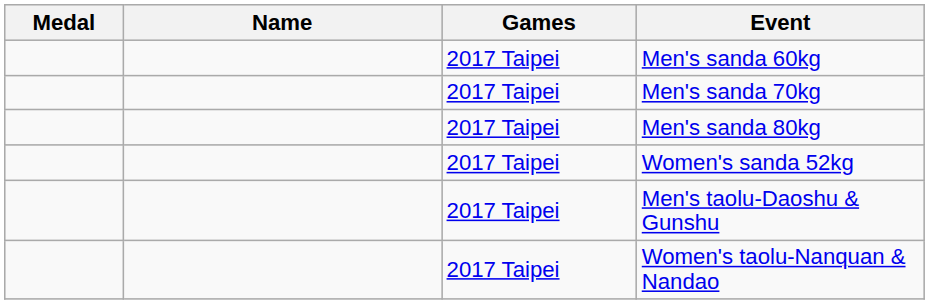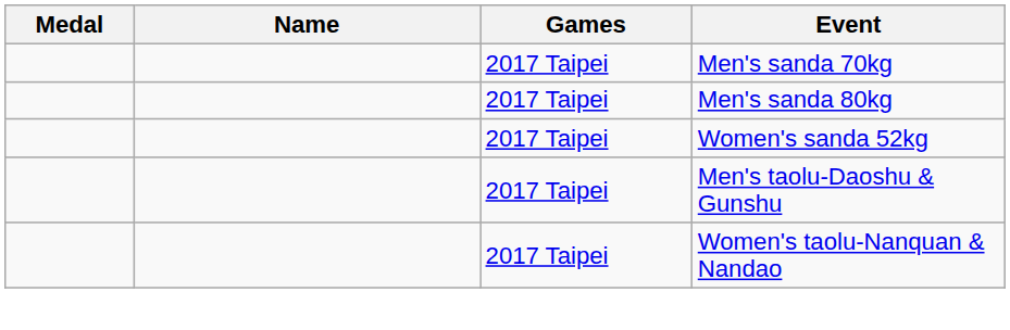- row: 2017 Taipei | Men's sanda 60kg
